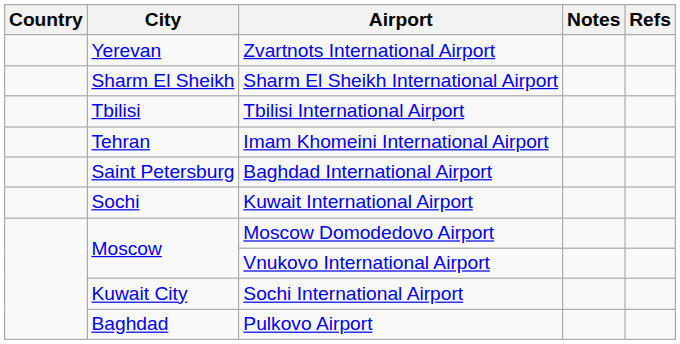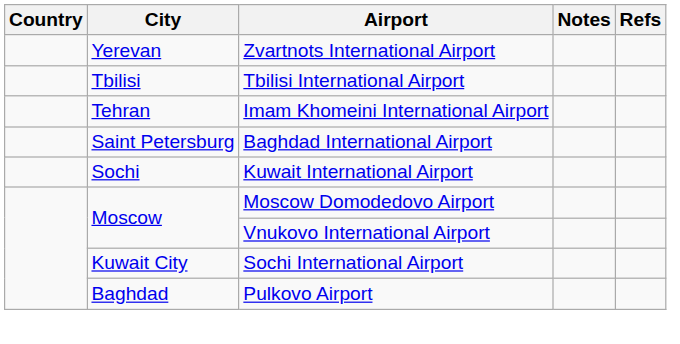- row: Sharm El Sheikh | Sharm El Sheikh International Airport
